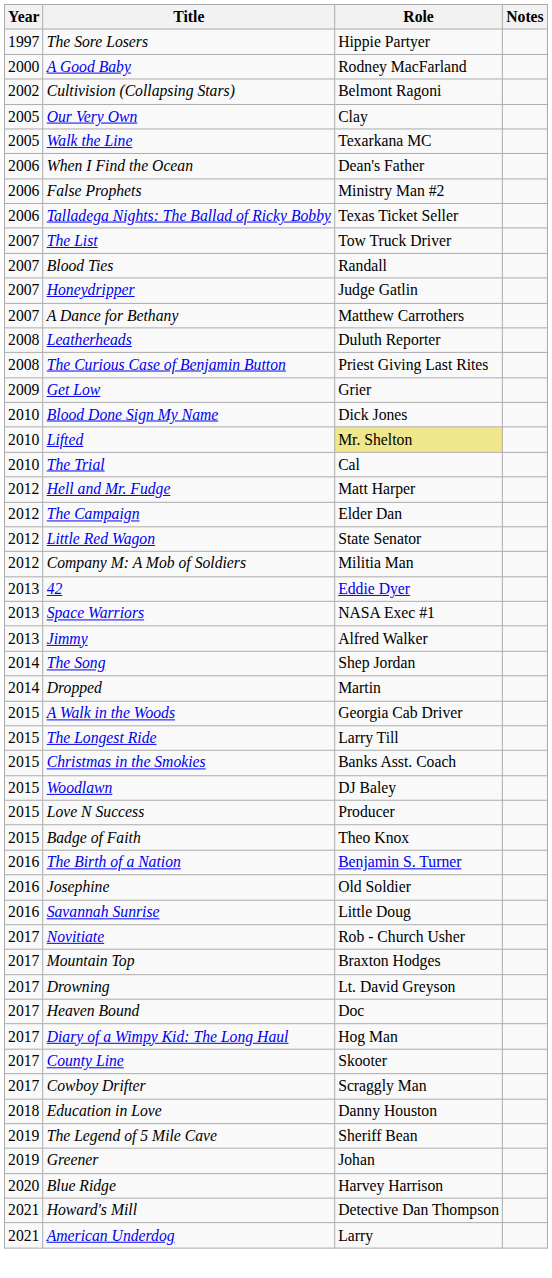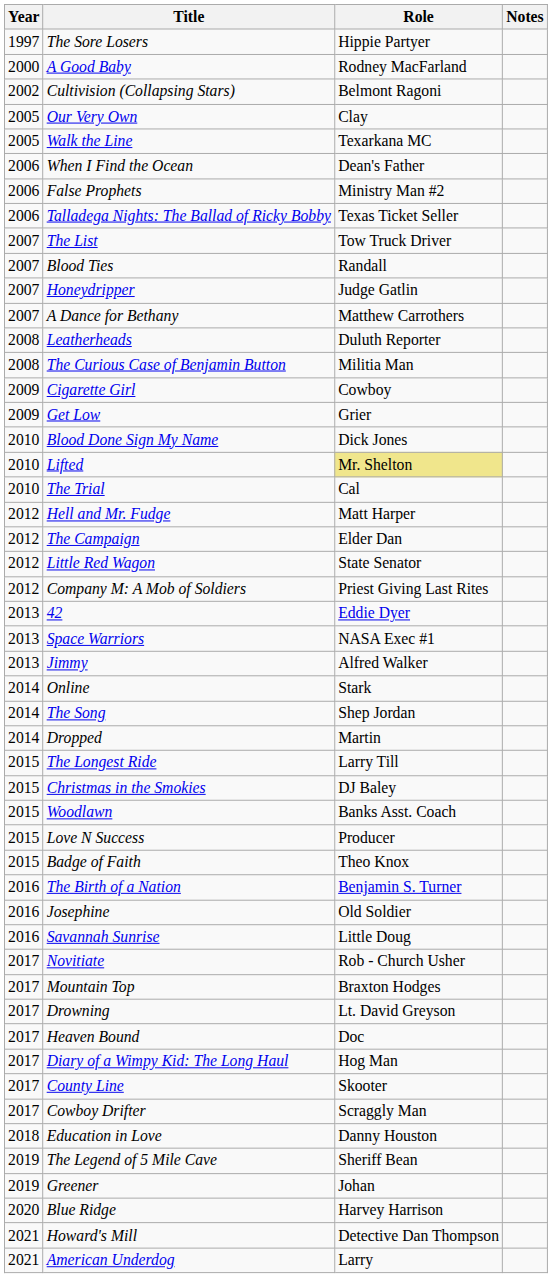The Curious Case of Benjamin Button | Role: Priest Giving Last Rites -> Militia Man
+ row: 2009 | Cigarette Girl | Cowboy
Company M: A Mob of Soldiers | Role: Militia Man -> Priest Giving Last Rites
+ row: 2014 | Online | Stark
- row: 2015 | A Walk in the Woods | Georgia Cab Driver
Christmas in the Smokies | Role: Banks Asst. Coach -> DJ Baley
Woodlawn | Role: DJ Baley -> Banks Asst. Coach
